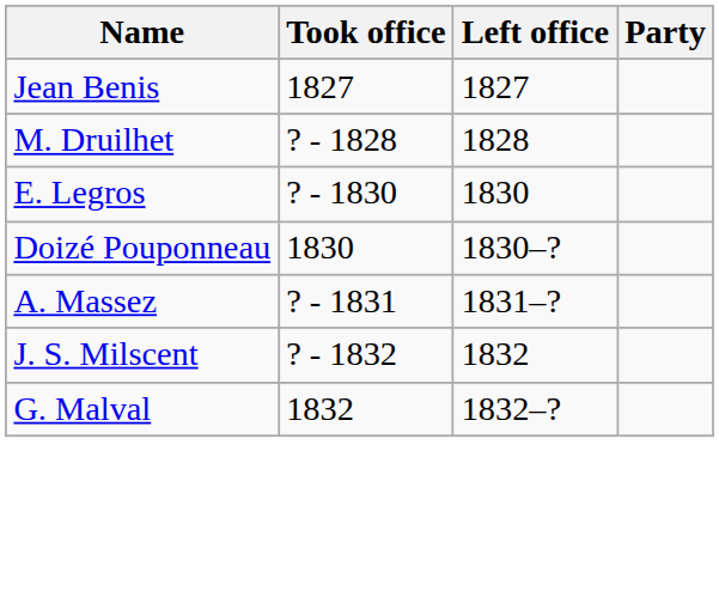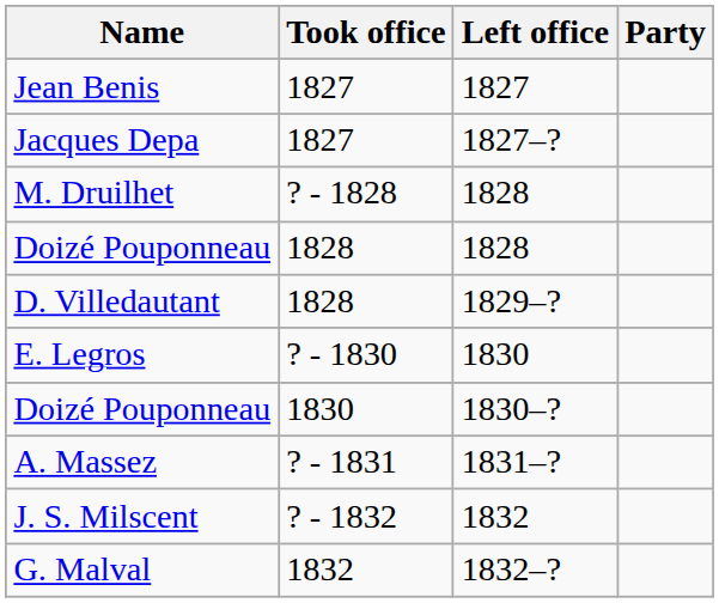+ row: Jacques Depa | 1827 | 1827–?
+ row: Doizé Pouponneau | 1828 | 1828
+ row: D. Villedautant | 1828 | 1829–?
